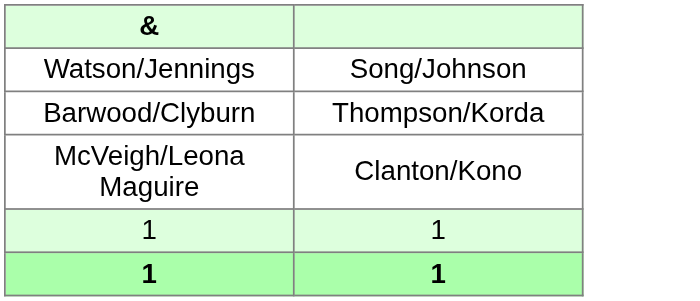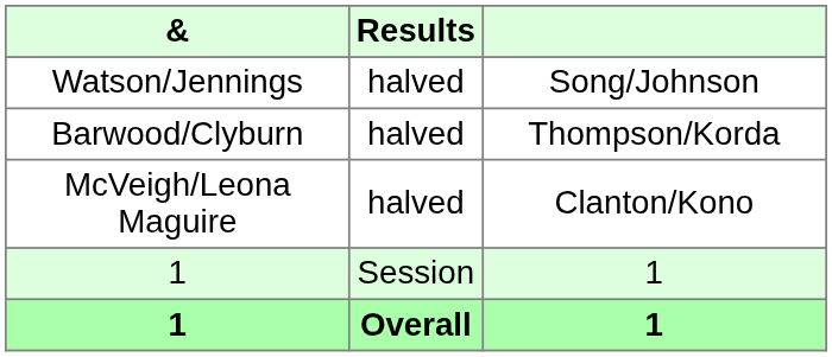+ column: Results | halved | halved | halved | Session | Overall
